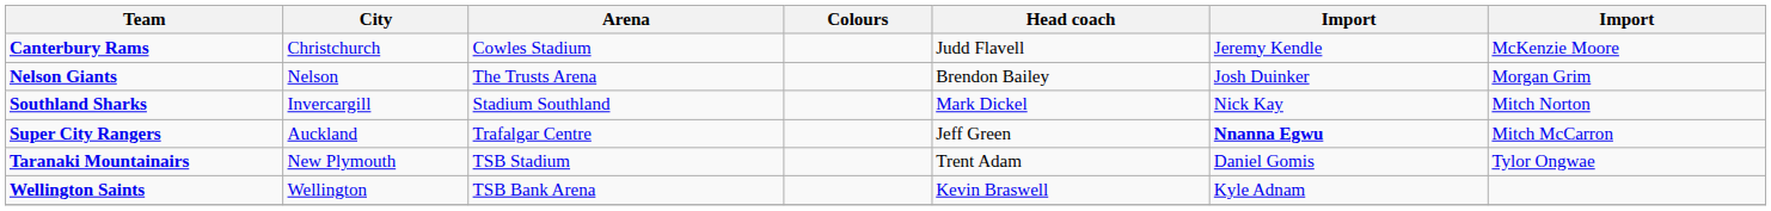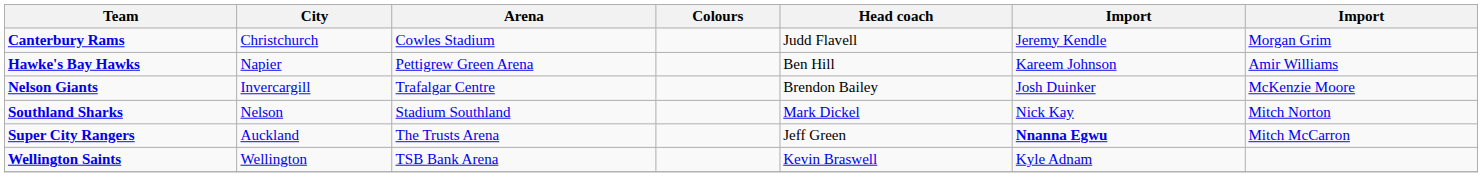Canterbury Rams | column 7: McKenzie Moore -> Morgan Grim
+ row: Hawke's Bay Hawks | Napier | Pettigrew Green Arena | Ben Hill | Kareem Johnson | Amir Williams
Nelson Giants | City: Nelson -> Invercargill
Nelson Giants | Arena: The Trusts Arena -> Trafalgar Centre
Nelson Giants | column 7: Morgan Grim -> McKenzie Moore
Southland Sharks | City: Invercargill -> Nelson
Super City Rangers | Arena: Trafalgar Centre -> The Trusts Arena
- row: Taranaki Mountainairs | New Plymouth | TSB Stadium | Trent Adam | Daniel Gomis | Tylor Ongwae
